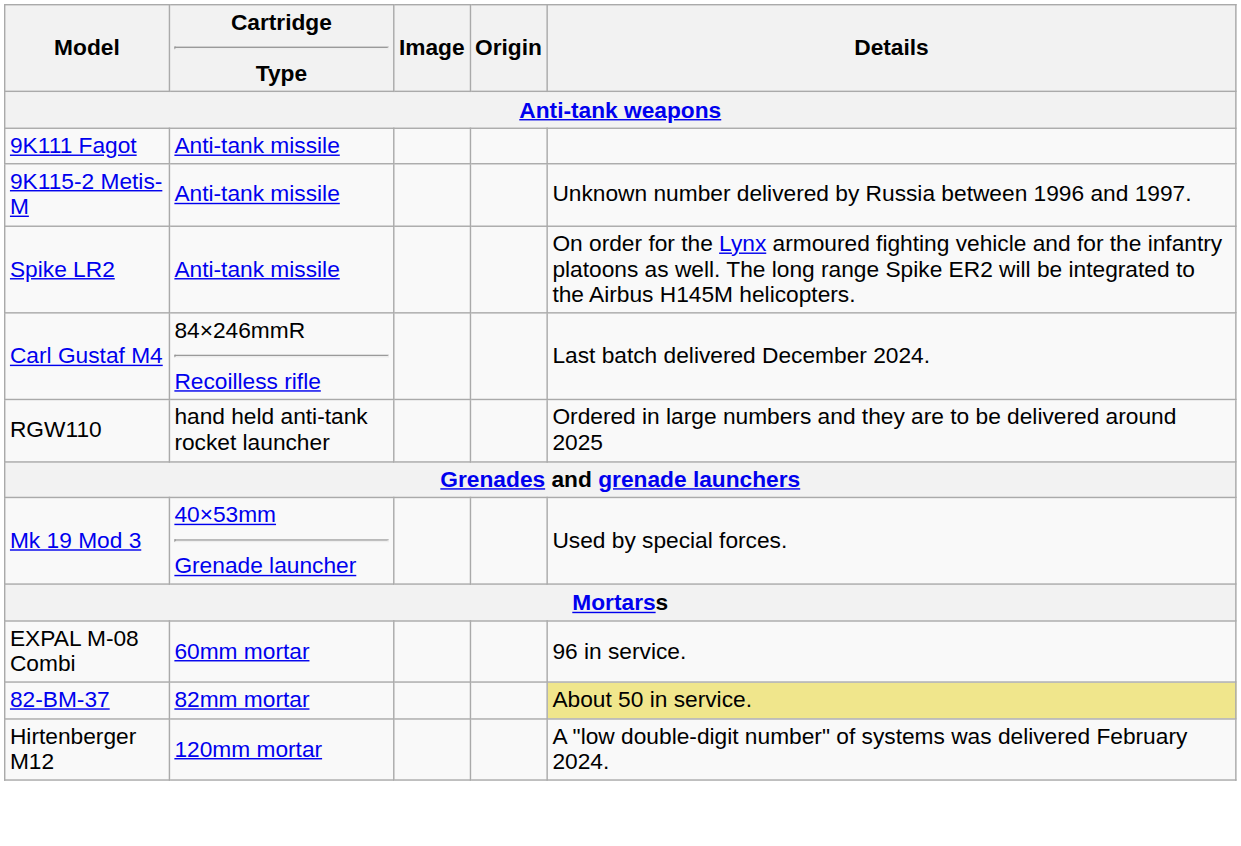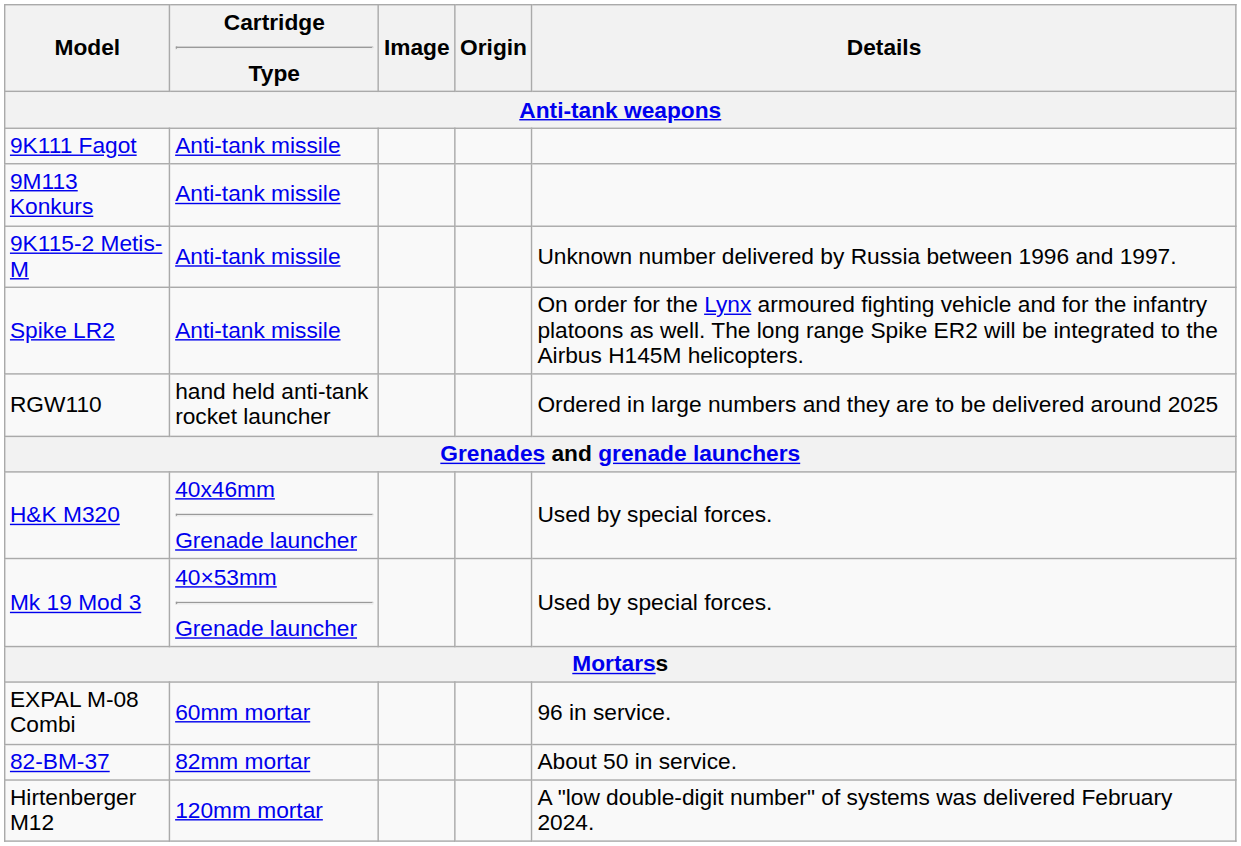+ row: 9M113 Konkurs | Anti-tank missile
- row: Carl Gustaf M4 | 84×246mmR Recoilless rifle | Last batch delivered December 2024.
+ row: H&K M320 | 40x46mm Grenade launcher | Used by special forces.
82-BM-37 | Details: khaki background -> no background
